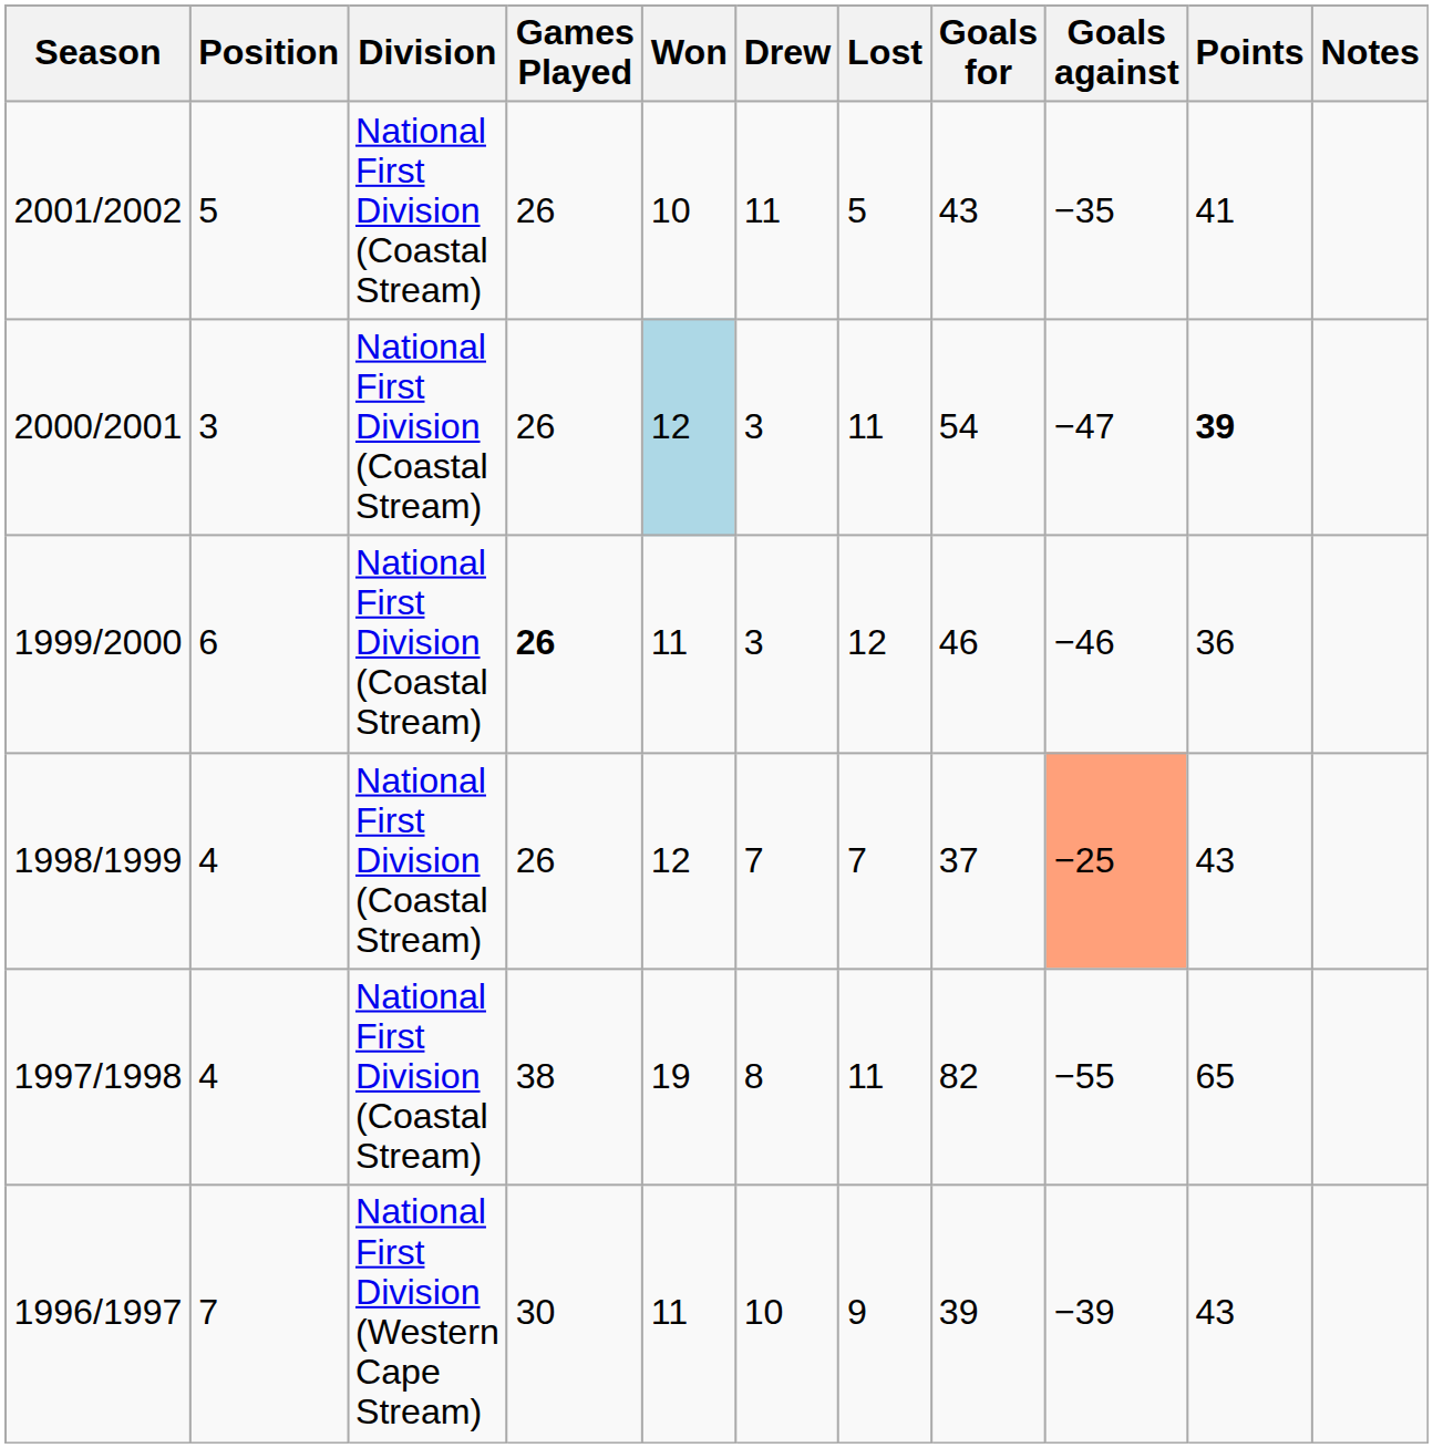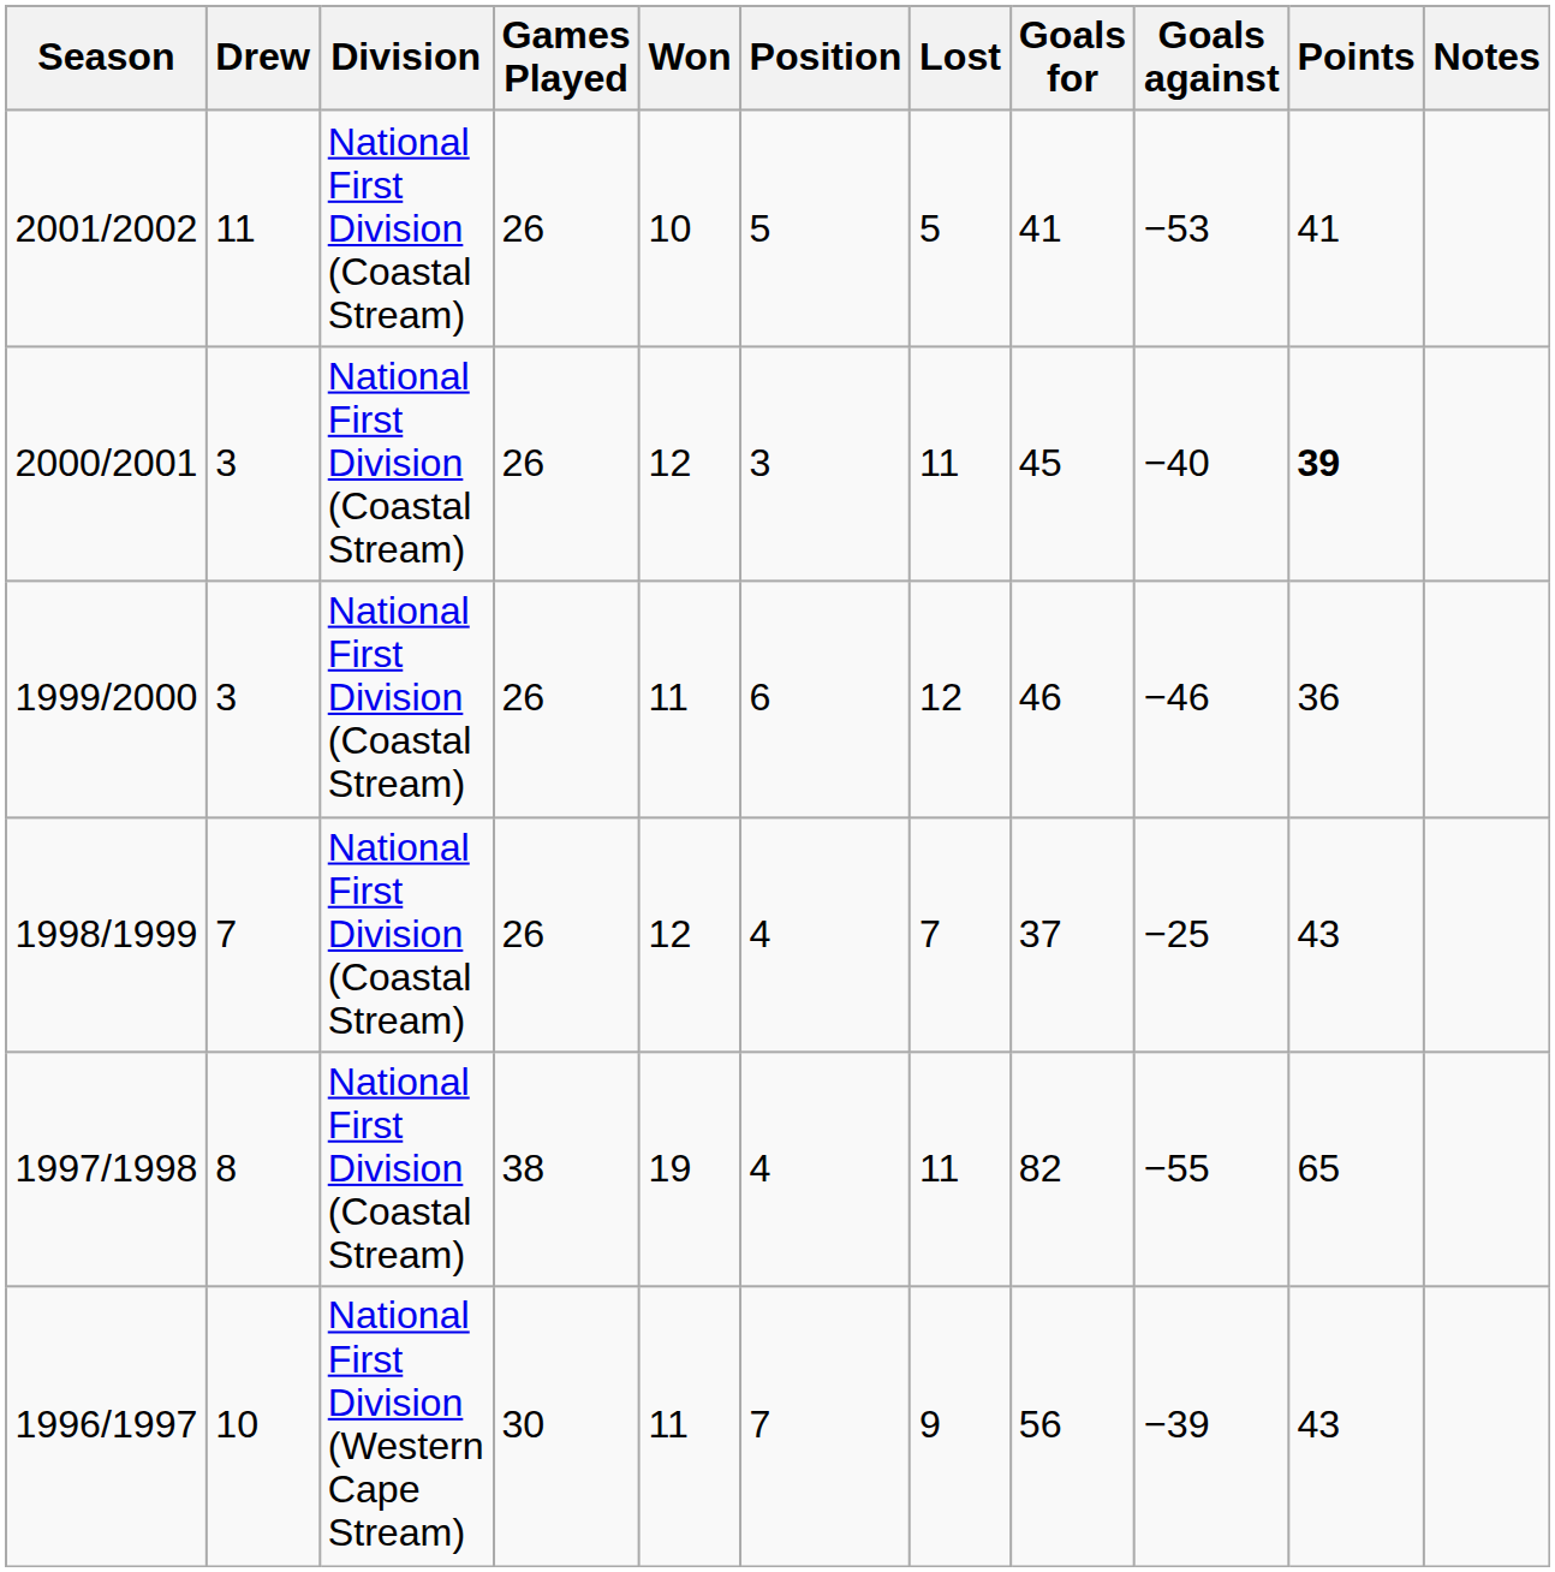columns swapped: Position <-> Drew
2001/2002 | Goals for: 43 -> 41
2001/2002 | Goals against: −35 -> −53
2000/2001 | Won: lightblue background -> no background
2000/2001 | Goals for: 54 -> 45
2000/2001 | Goals against: −47 -> −40
1999/2000 | Games Played: bold -> normal
1998/1999 | Goals against: lightsalmon background -> no background
1996/1997 | Goals for: 39 -> 56
